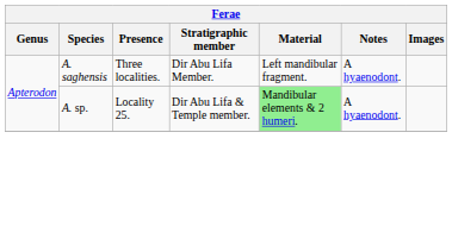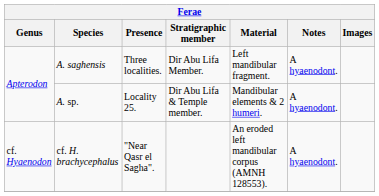A. sp. | Material: lightgreen background -> no background
+ row: cf. Hyaenodon | cf. H. brachycephalus | "Near Qasr el Sagha". | An eroded left mandibular corpus (AMNH 128553). | A hyaenodont.
